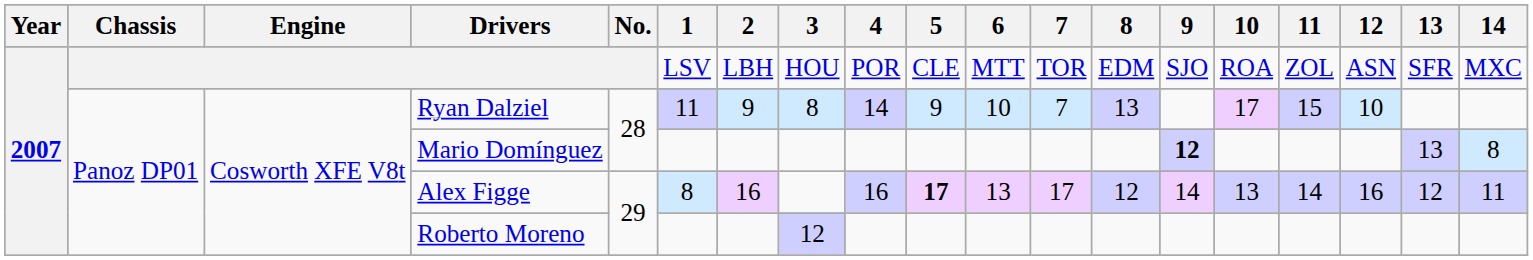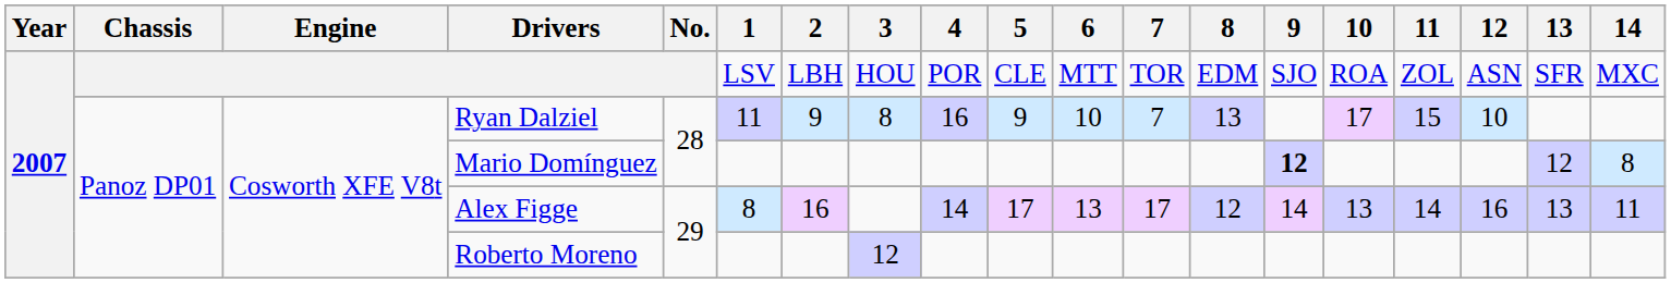Ryan Dalziel | 4: 14 -> 16
Mario Domínguez | 13: 13 -> 12
Alex Figge | 4: 16 -> 14
Alex Figge | 5: bold -> normal
Alex Figge | 13: 12 -> 13
